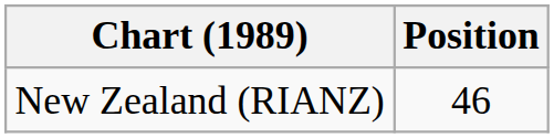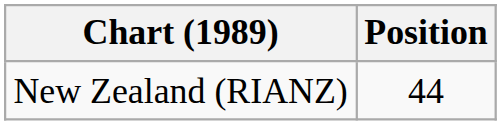New Zealand (RIANZ) | Position: 46 -> 44
